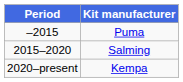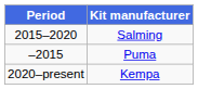rows swapped: Puma <-> Salming
